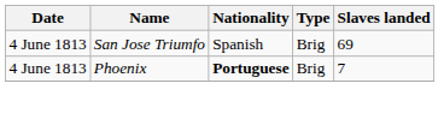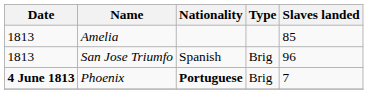+ row: 1813 | Amelia | 85
San Jose Triumfo | Date: 4 June 1813 -> 1813
San Jose Triumfo | Slaves landed: 69 -> 96
Phoenix | Date: normal -> bold
